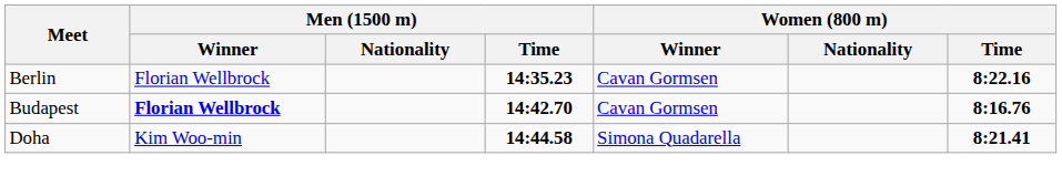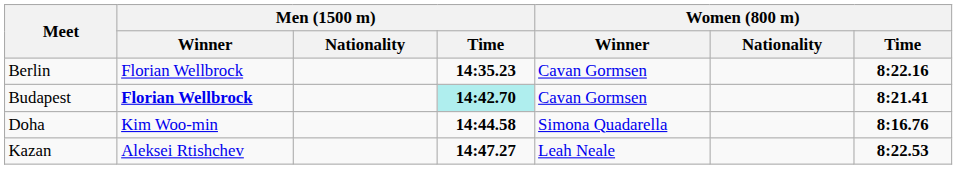Budapest | Men (1500 m) / Time: no background -> paleturquoise background
Budapest | Women (800 m) / Time: 8:16.76 -> 8:21.41
Doha | Women (800 m) / Time: 8:21.41 -> 8:16.76
+ row: Kazan | Aleksei Rtishchev | 14:47.27 | Leah Neale | 8:22.53
